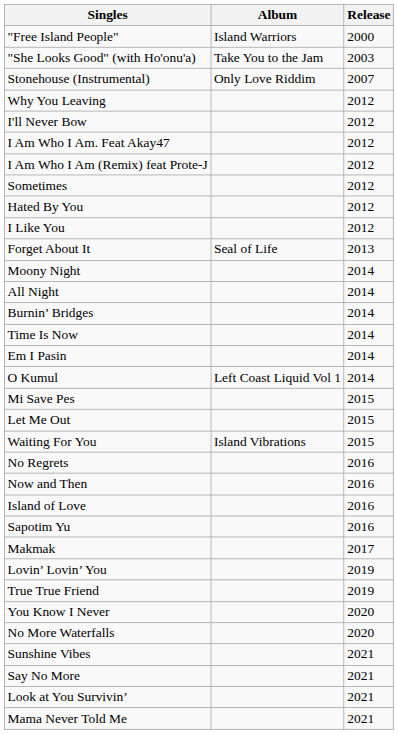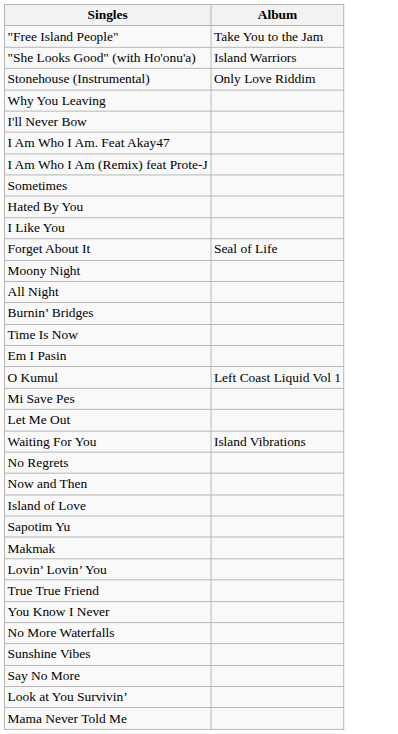- column: Release | 2000 | 2003 | 2007 | 2012 | 2012 | 2012 | 2012 | 2012 | 2012 | 2012 | 2013 | 2014 | 2014 | 2014 | 2014 | 2014 | 2014 | 2015 | 2015 | 2015 | 2016 | 2016 | 2016 | 2016 | 2017 | 2019 | 2019 | 2020 | 2020 | 2021 | 2021 | 2021 | 2021
"Free Island People" | Album: Island Warriors -> Take You to the Jam
"She Looks Good" (with Ho'onu'a) | Album: Take You to the Jam -> Island Warriors
